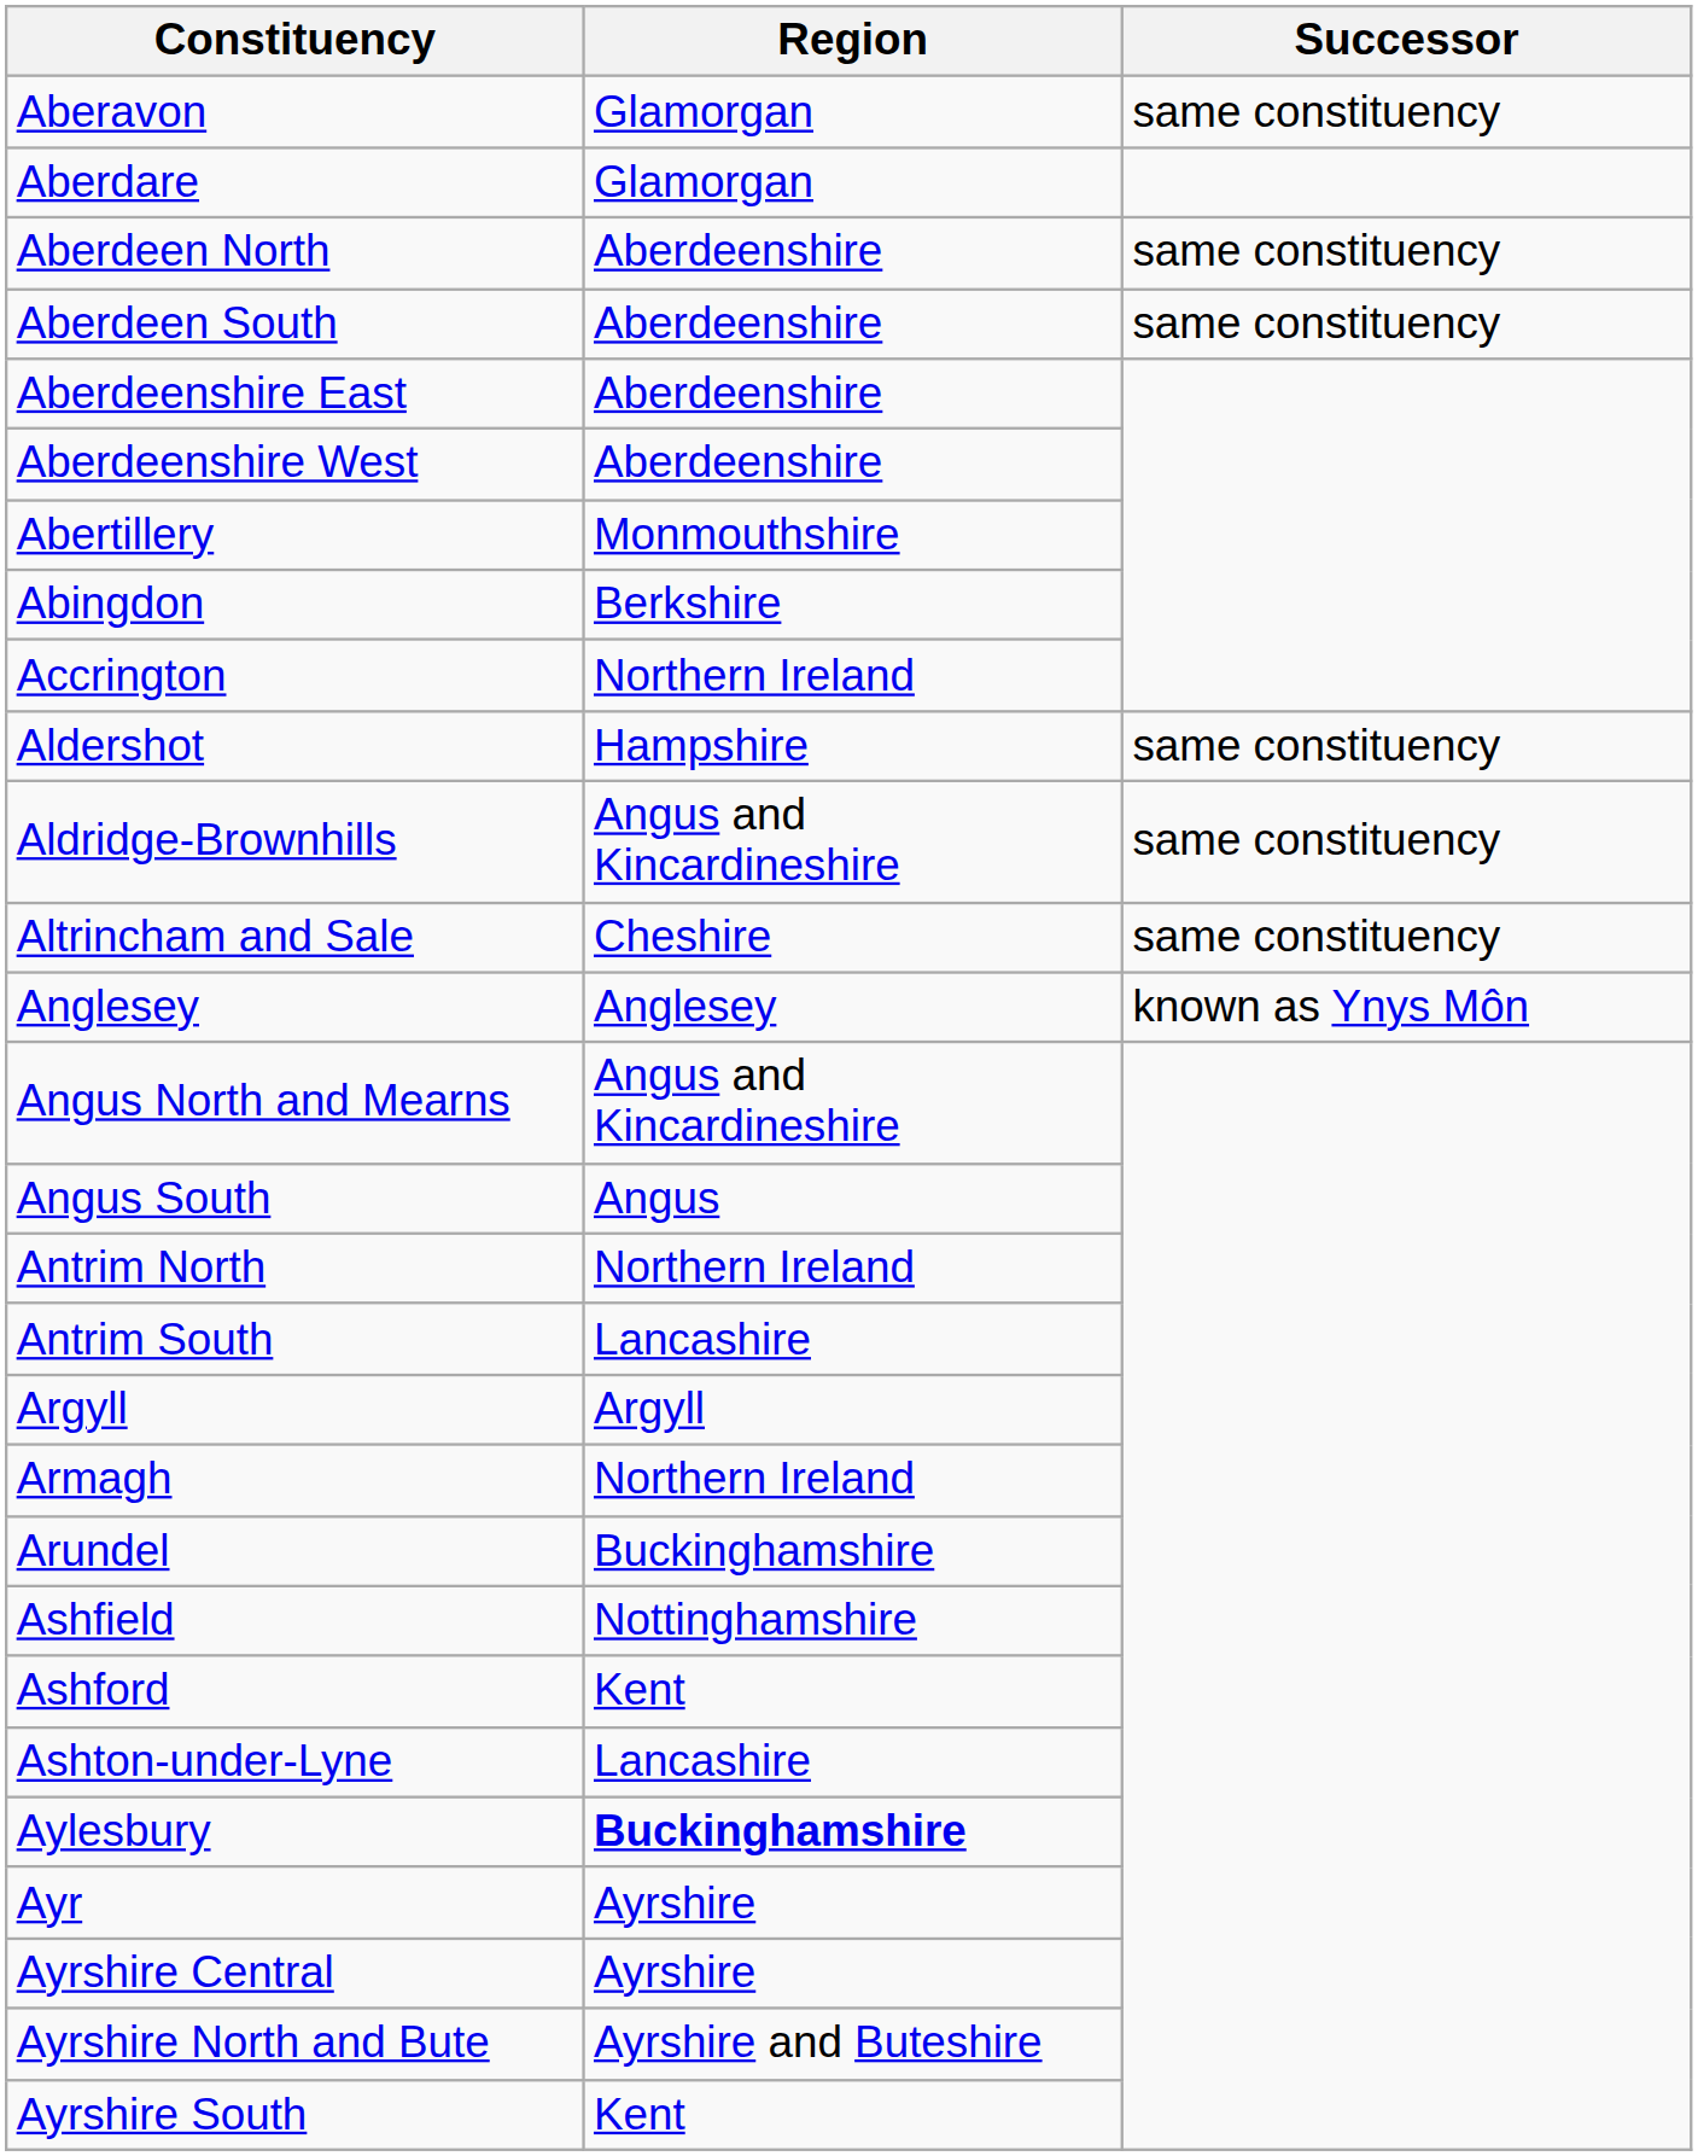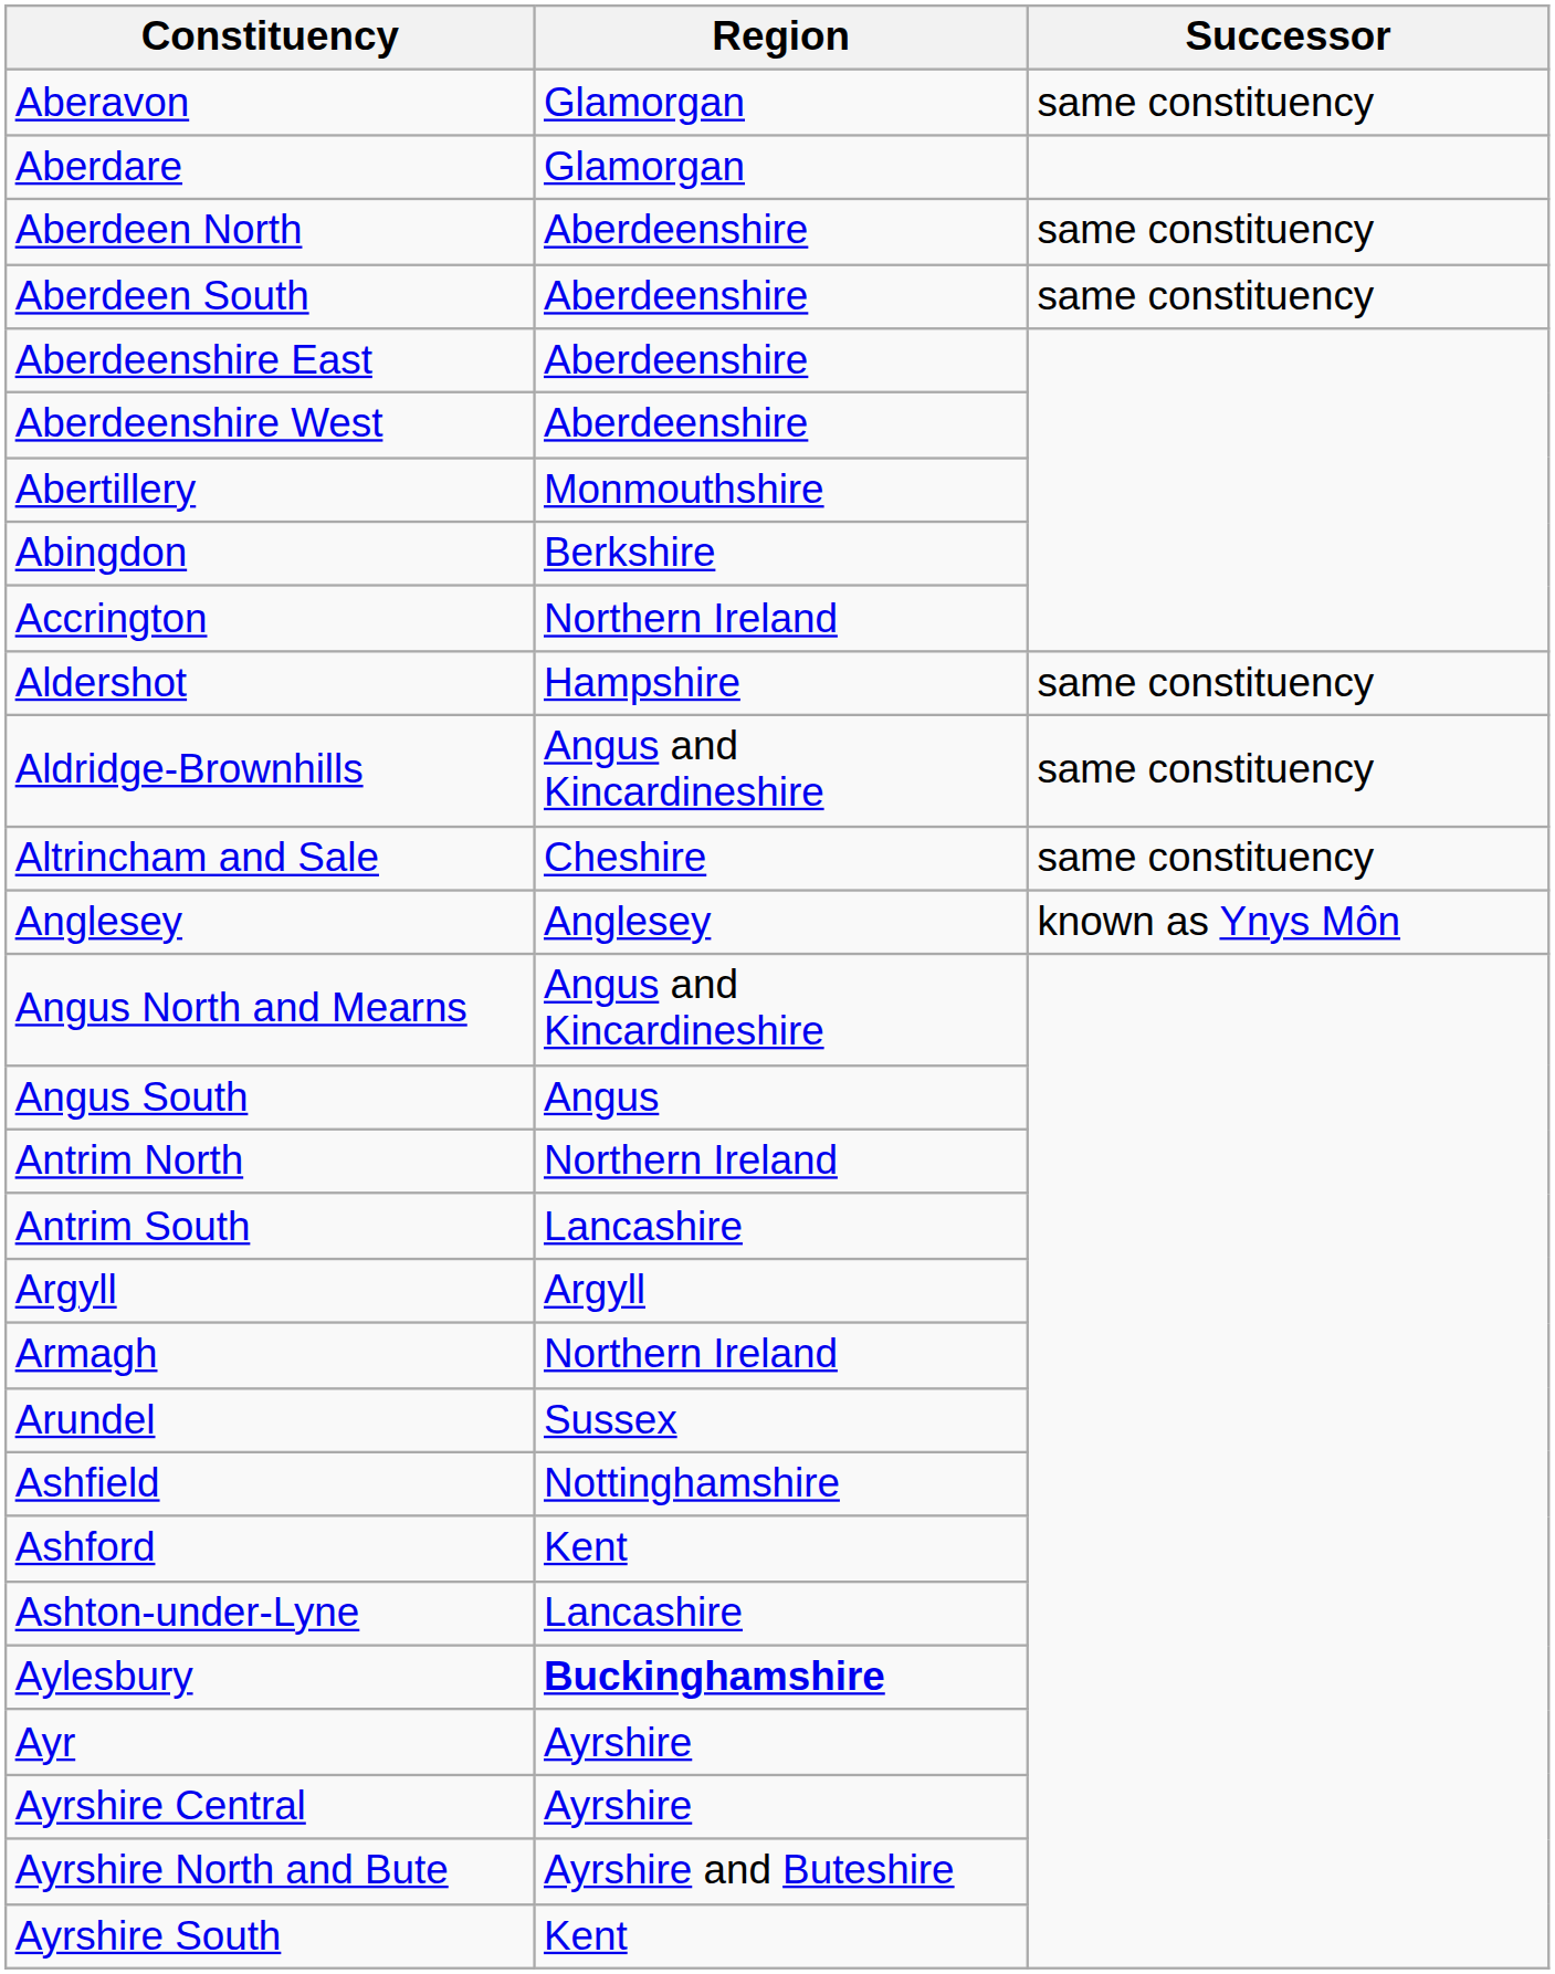Arundel | Region: Buckinghamshire -> Sussex
